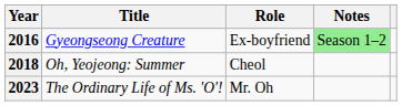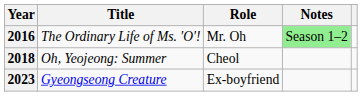2016 | Title: Gyeongseong Creature -> The Ordinary Life of Ms. 'O'!
2016 | Role: Ex-boyfriend -> Mr. Oh
2023 | Title: The Ordinary Life of Ms. 'O'! -> Gyeongseong Creature
2023 | Role: Mr. Oh -> Ex-boyfriend
